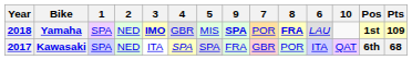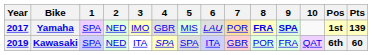columns swapped: 6 <-> 9
Yamaha | Year: 2018 -> 2017
Yamaha | 3: bold -> normal
Yamaha | Pts: 109 -> 139
Kawasaki | Year: 2017 -> 2019
Kawasaki | Pts: 68 -> 60
